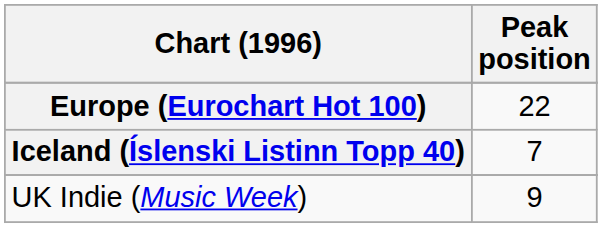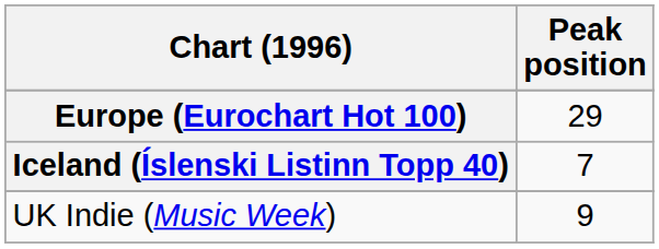Europe (Eurochart Hot 100) | Peak position: 22 -> 29
